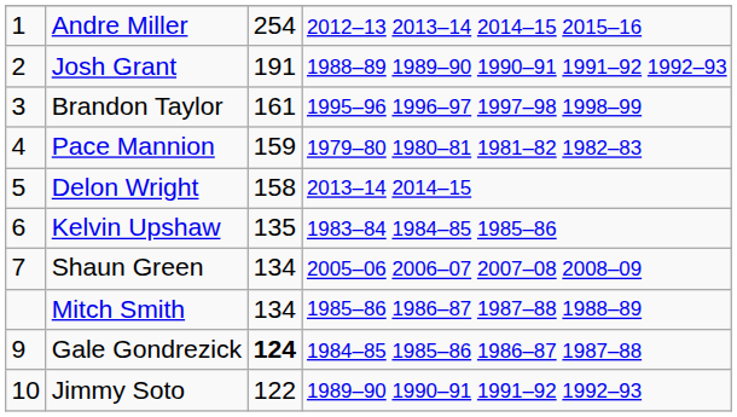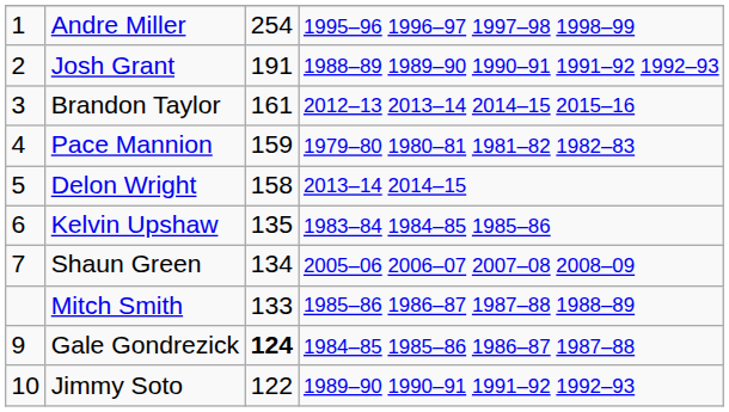Andre Miller | column 4: 2012–13 2013–14 2014–15 2015–16 -> 1995–96 1996–97 1997–98 1998–99
Brandon Taylor | column 4: 1995–96 1996–97 1997–98 1998–99 -> 2012–13 2013–14 2014–15 2015–16
Mitch Smith | column 3: 134 -> 133
